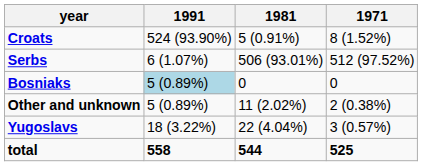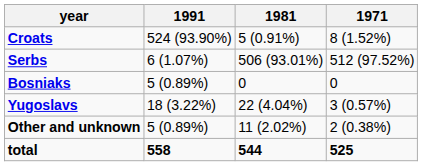Bosniaks | 1991: lightblue background -> no background
rows swapped: Yugoslavs <-> Other and unknown
